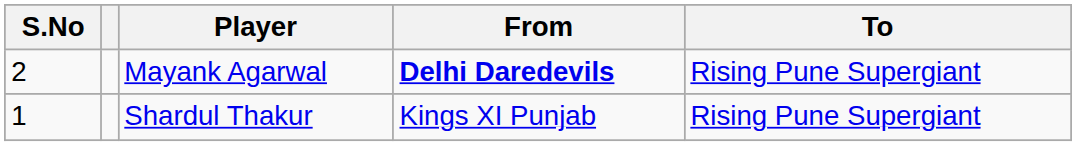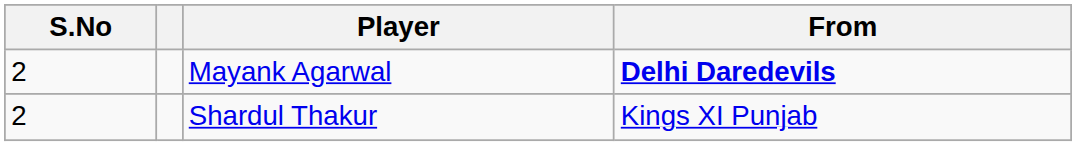- column: To | Rising Pune Supergiant | Rising Pune Supergiant
Shardul Thakur | S.No: 1 -> 2
